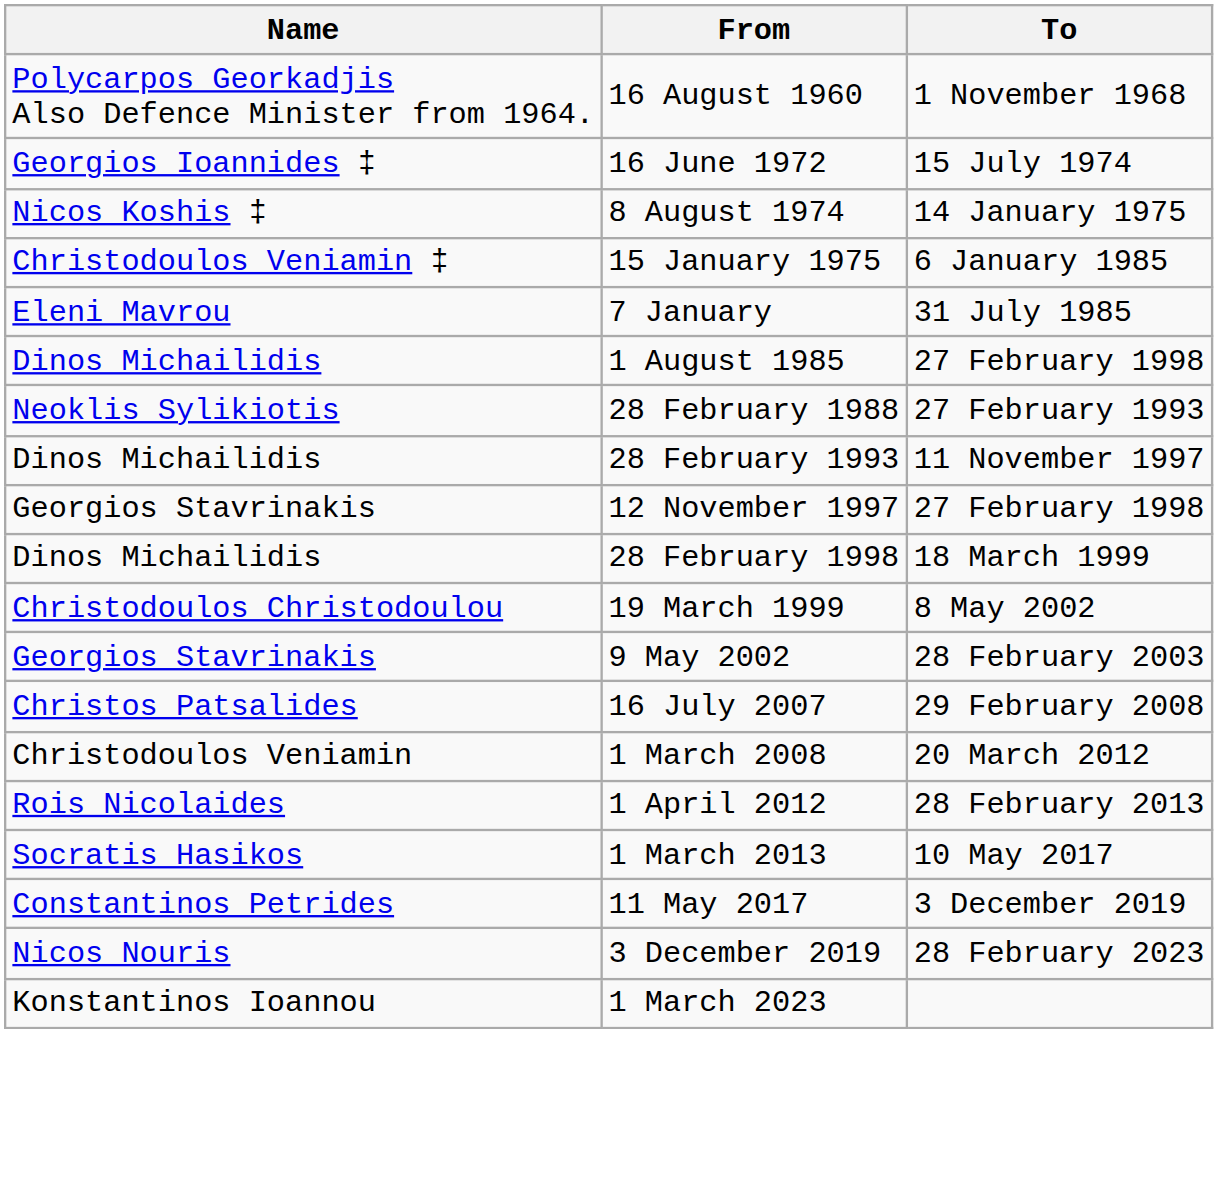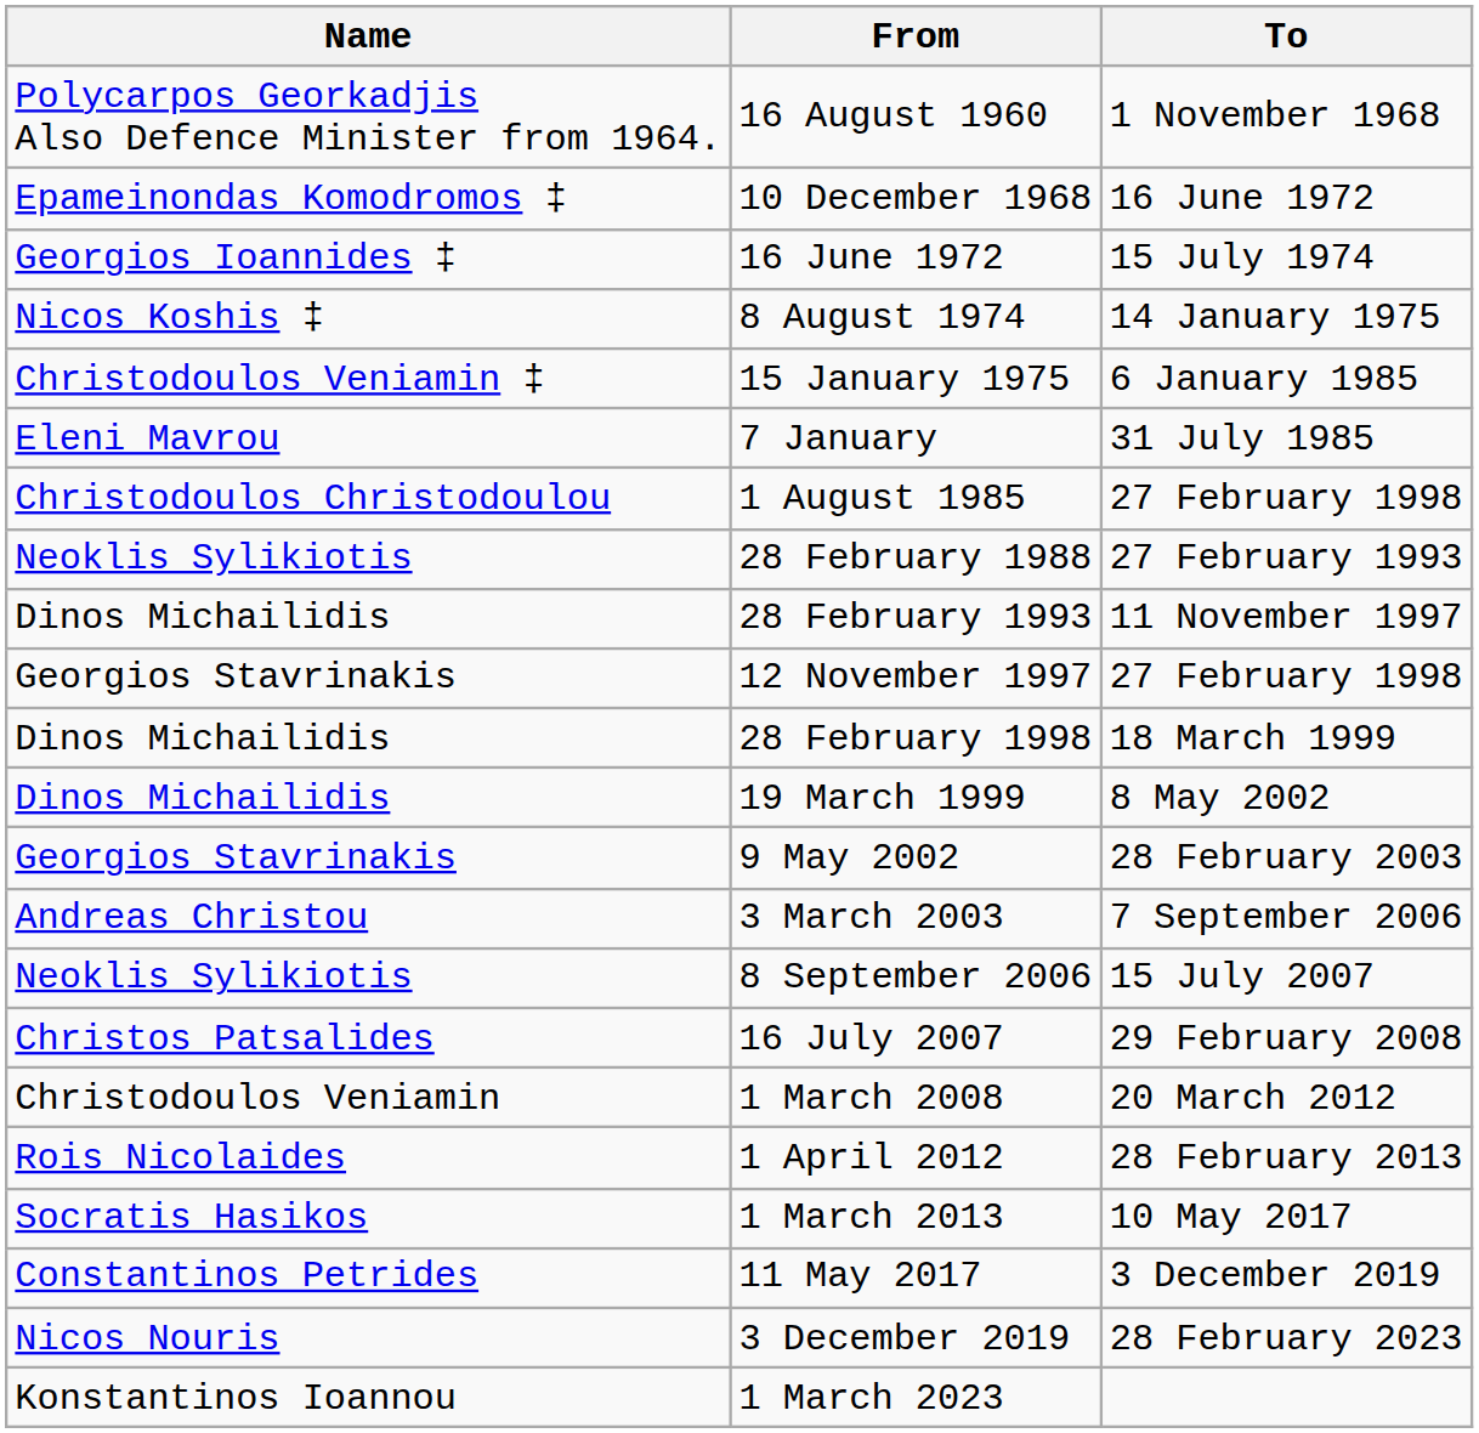+ row: Epameinondas Komodromos ‡ | 10 December 1968 | 16 June 1972
1 August 1985 | Name: Dinos Michailidis -> Christodoulos Christodoulou
19 March 1999 | Name: Christodoulos Christodoulou -> Dinos Michailidis
+ row: Andreas Christou | 3 March 2003 | 7 September 2006
+ row: Neoklis Sylikiotis | 8 September 2006 | 15 July 2007
